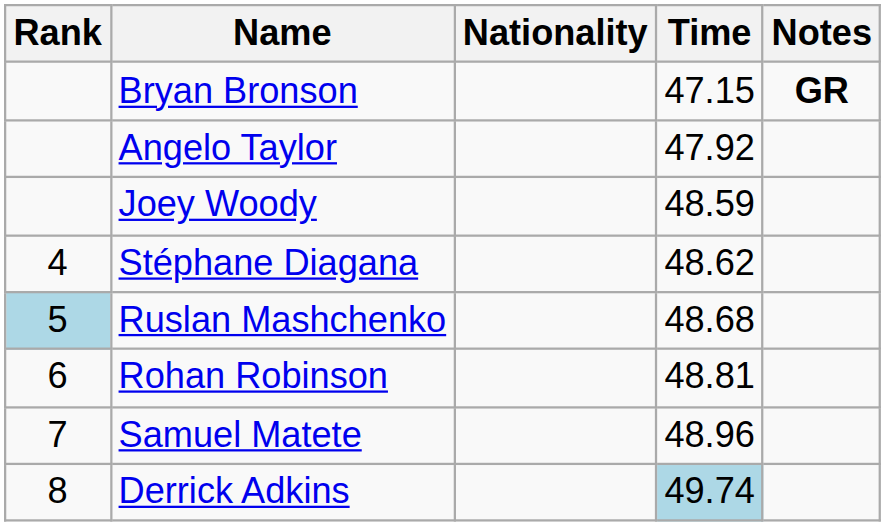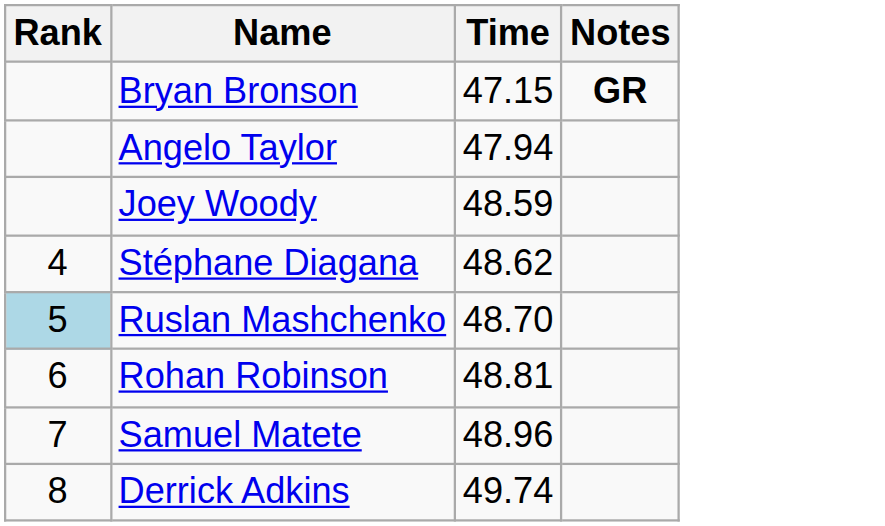- column: Nationality
Angelo Taylor | Time: 47.92 -> 47.94
Ruslan Mashchenko | Time: 48.68 -> 48.70
Derrick Adkins | Time: lightblue background -> no background
